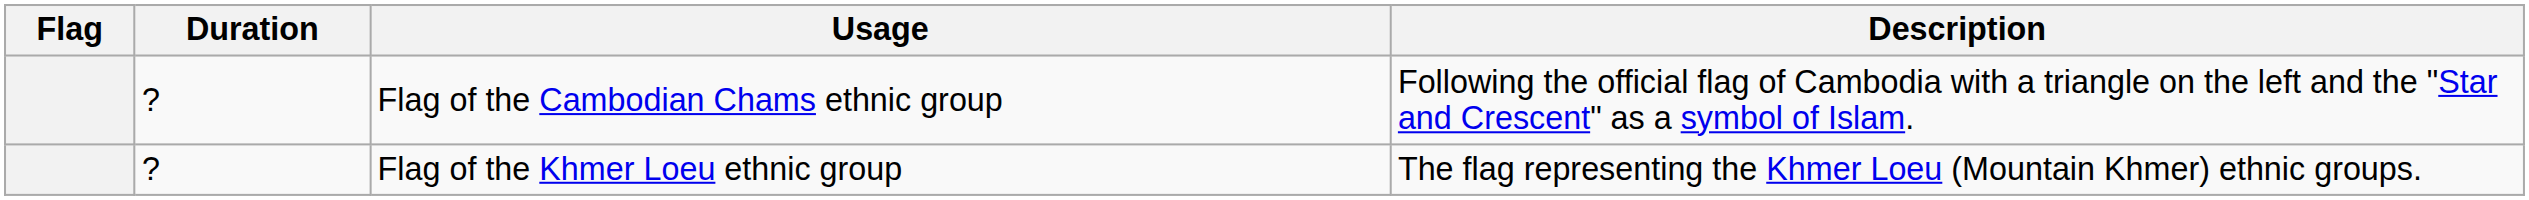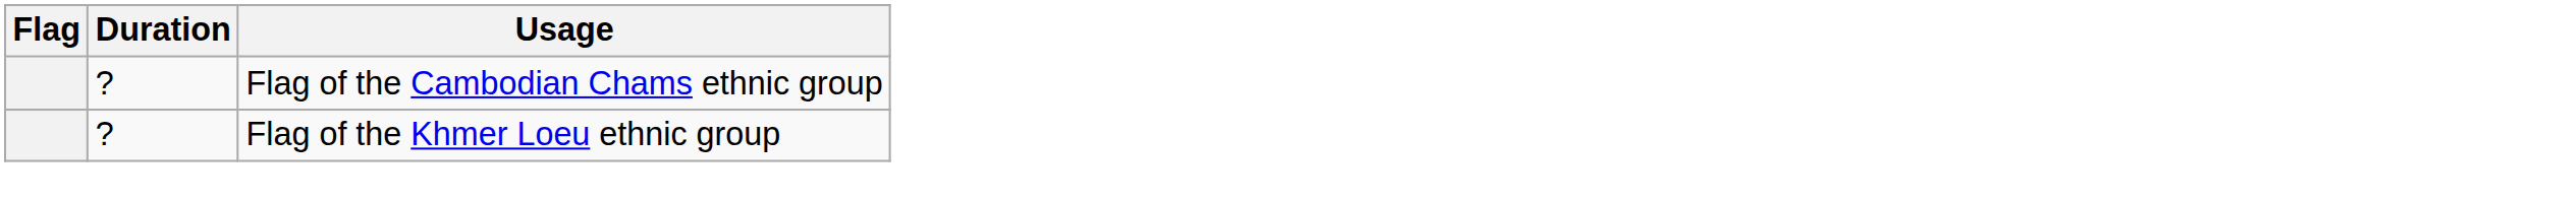- column: Description | Following the official flag of Cambodia with a triangle on the left and the "Star and Crescent" as a symbol of Islam. | The flag representing the Khmer Loeu (Mountain Khmer) ethnic groups.
